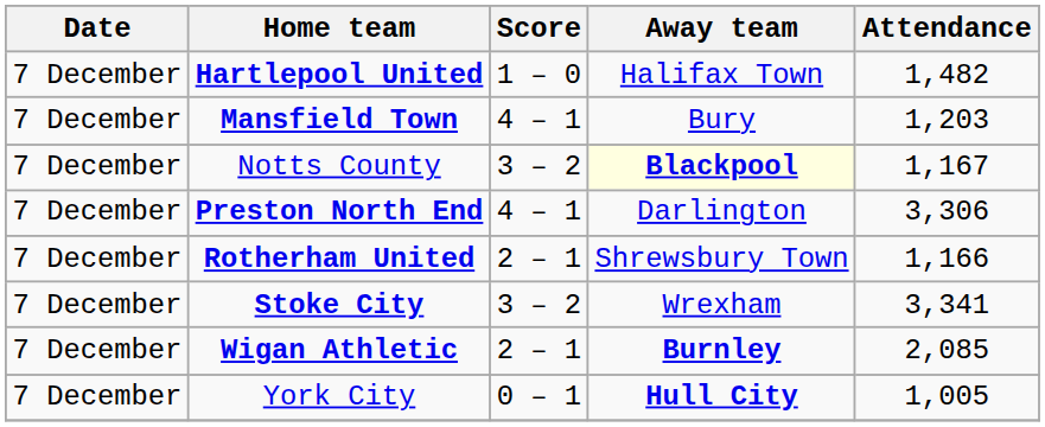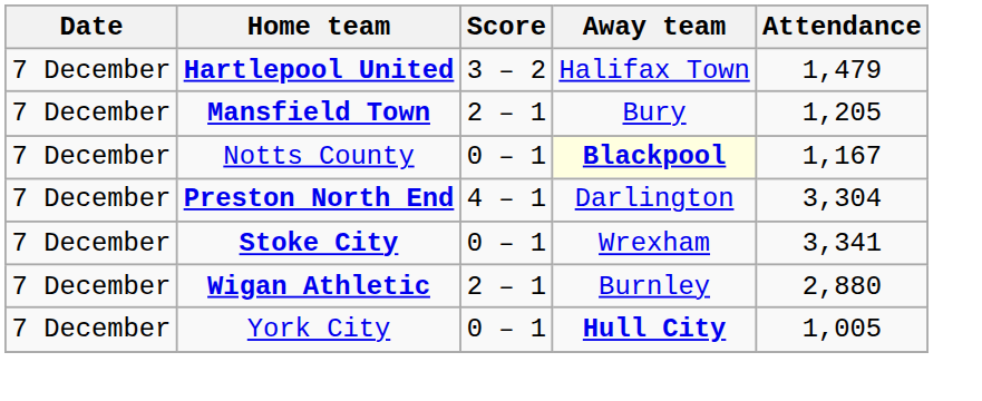Hartlepool United | Score: 1 – 0 -> 3 – 2
Hartlepool United | Attendance: 1,482 -> 1,479
Mansfield Town | Score: 4 – 1 -> 2 – 1
Mansfield Town | Attendance: 1,203 -> 1,205
Notts County | Score: 3 – 2 -> 0 – 1
Preston North End | Attendance: 3,306 -> 3,304
- row: 7 December | Rotherham United | 2 – 1 | Shrewsbury Town | 1,166
Stoke City | Score: 3 – 2 -> 0 – 1
Wigan Athletic | Away team: bold -> normal
Wigan Athletic | Attendance: 2,085 -> 2,880
